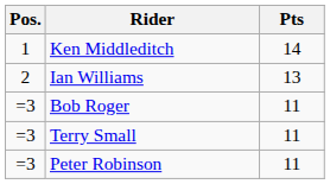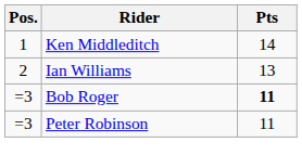Bob Roger | Pts: normal -> bold
- row: =3 | Terry Small | 11
